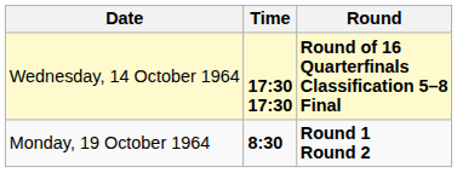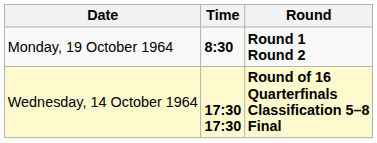rows swapped: Monday, 19 October 1964 <-> Wednesday, 14 October 1964
